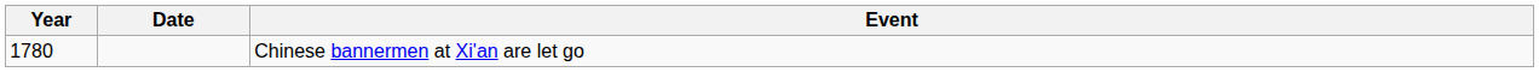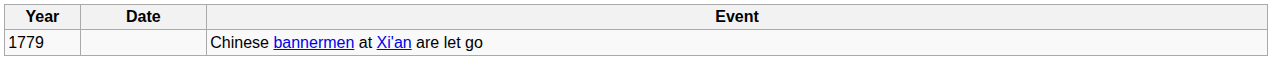Chinese bannermen at Xi'an are let go | Year: 1780 -> 1779
